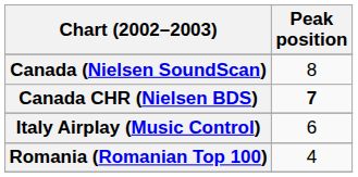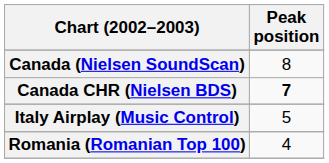Italy Airplay (Music Control) | Peak position: 6 -> 5
